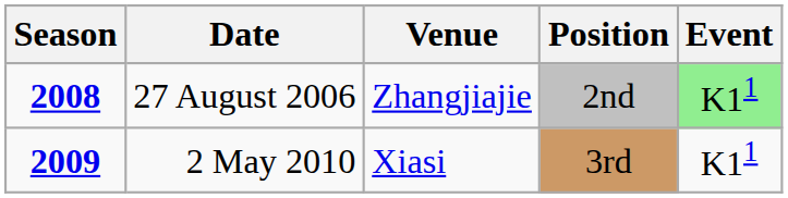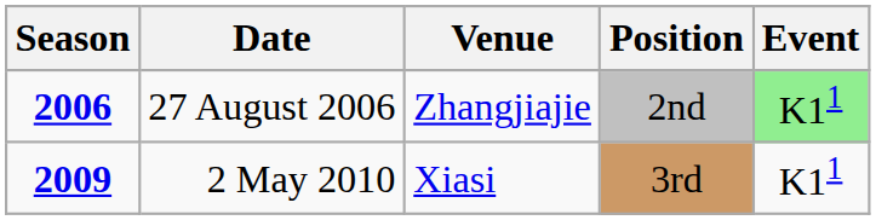27 August 2006 | Season: 2008 -> 2006
